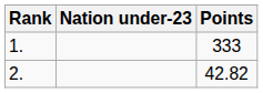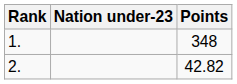1. | Points: 333 -> 348
